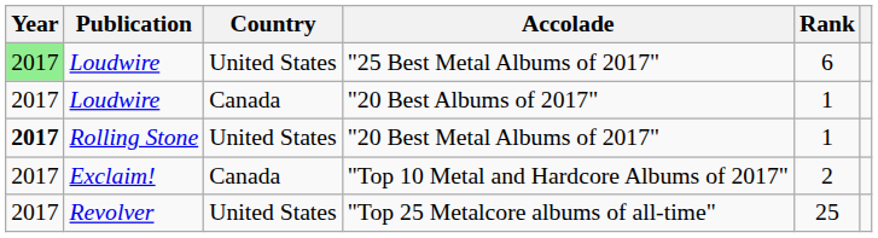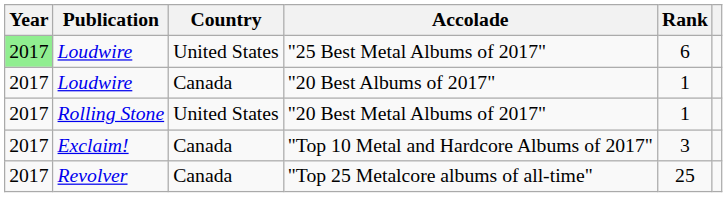"20 Best Metal Albums of 2017" | Year: bold -> normal
"Top 10 Metal and Hardcore Albums of 2017" | Rank: 2 -> 3
"Top 25 Metalcore albums of all-time" | Country: United States -> Canada
